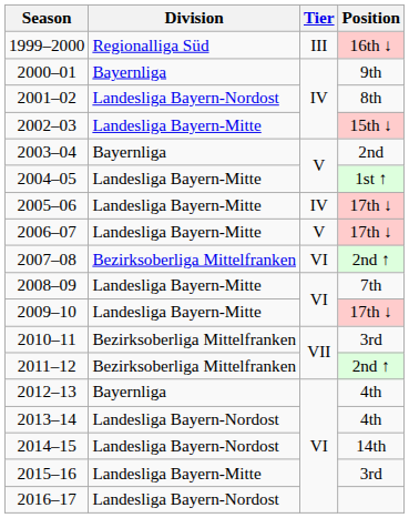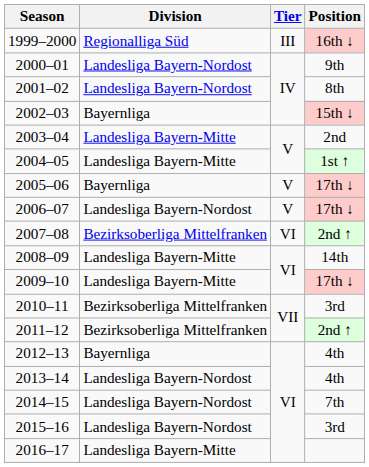2000–01 | Division: Bayernliga -> Landesliga Bayern-Nordost
2002–03 | Division: Landesliga Bayern-Mitte -> Bayernliga
2003–04 | Division: Bayernliga -> Landesliga Bayern-Mitte
2005–06 | Division: Landesliga Bayern-Mitte -> Bayernliga
2005–06 | Tier: IV -> V
2006–07 | Division: Landesliga Bayern-Mitte -> Landesliga Bayern-Nordost
2008–09 | Position: 7th -> 14th
2014–15 | Position: 14th -> 7th
2015–16 | Division: Landesliga Bayern-Mitte -> Landesliga Bayern-Nordost
2016–17 | Division: Landesliga Bayern-Nordost -> Landesliga Bayern-Mitte
